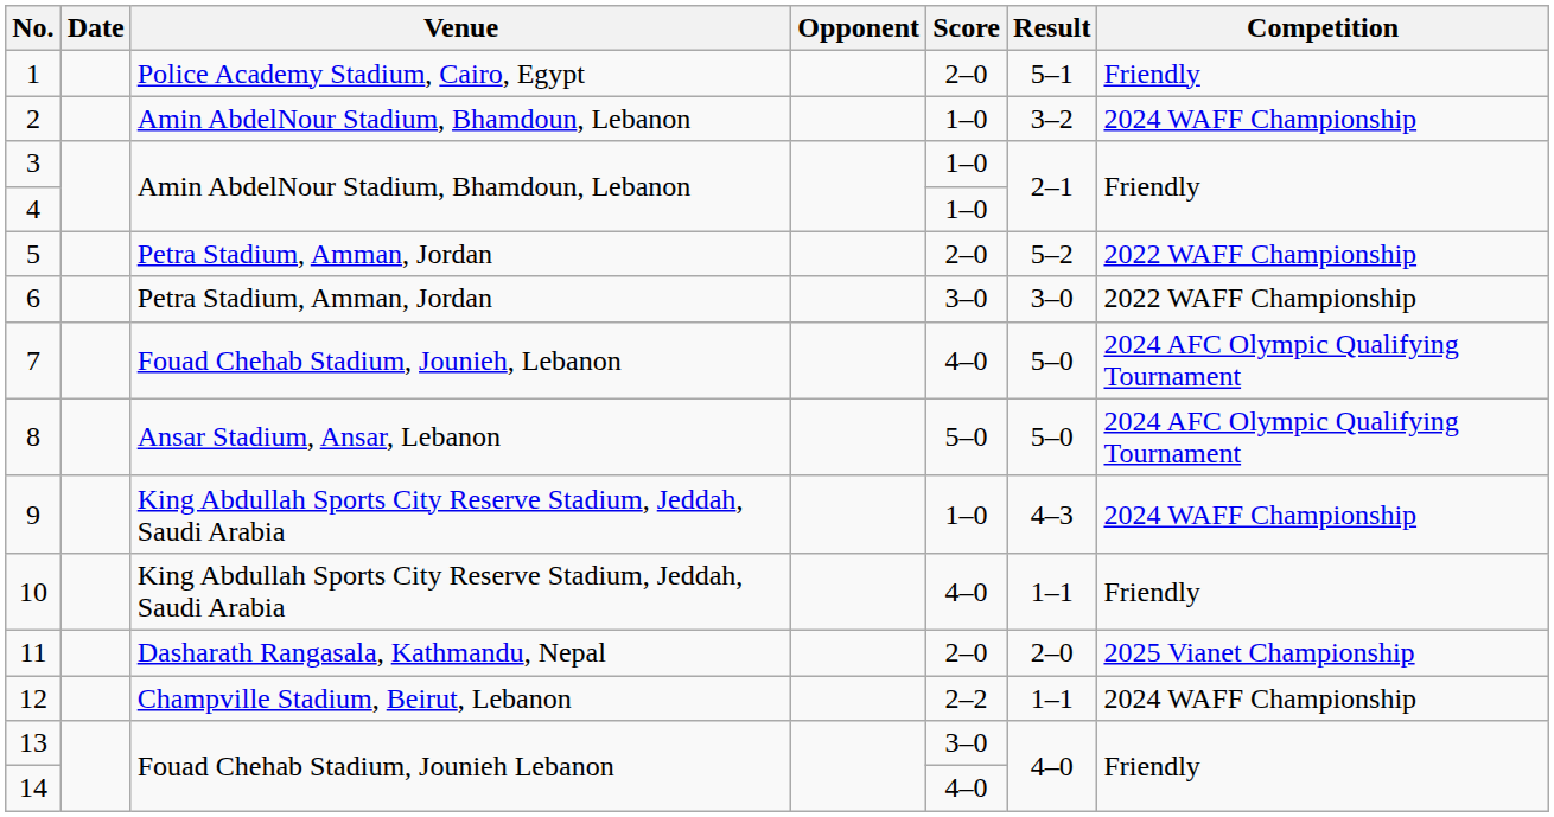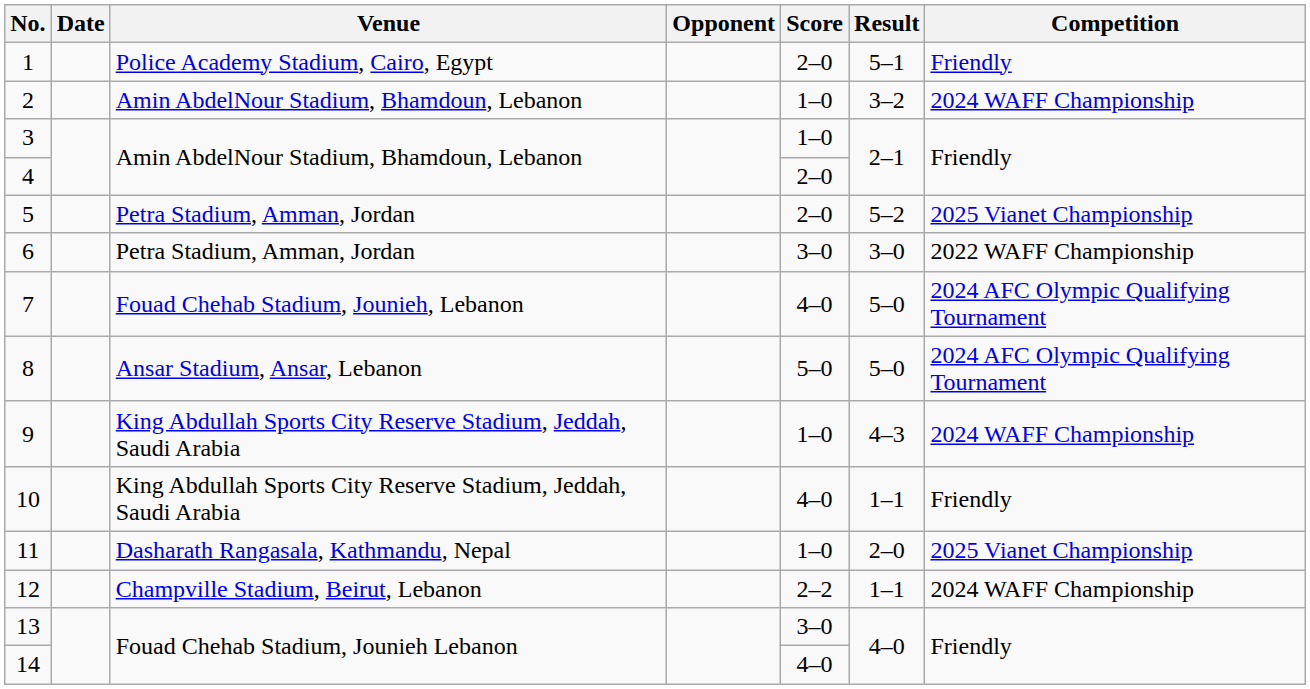4 | Score: 1–0 -> 2–0
5 | Competition: 2022 WAFF Championship -> 2025 Vianet Championship
11 | Score: 2–0 -> 1–0
